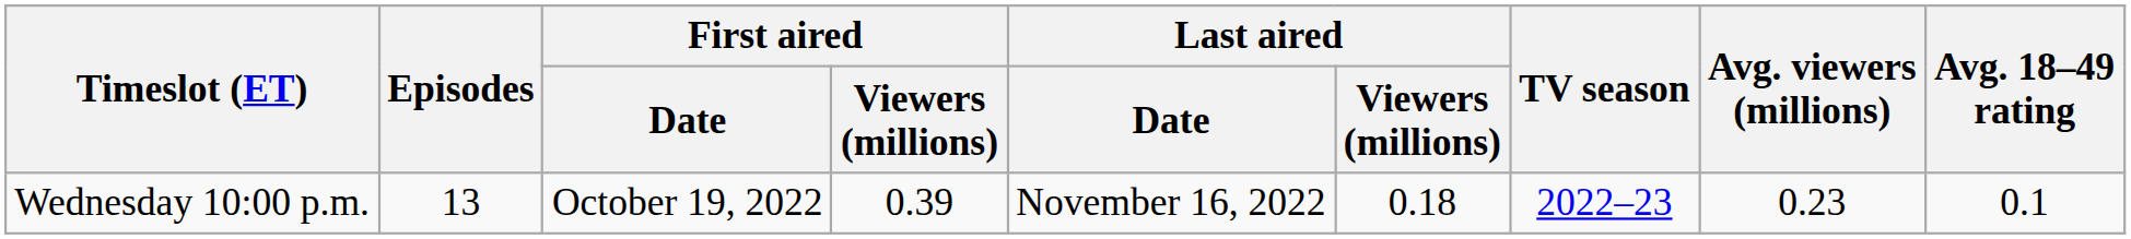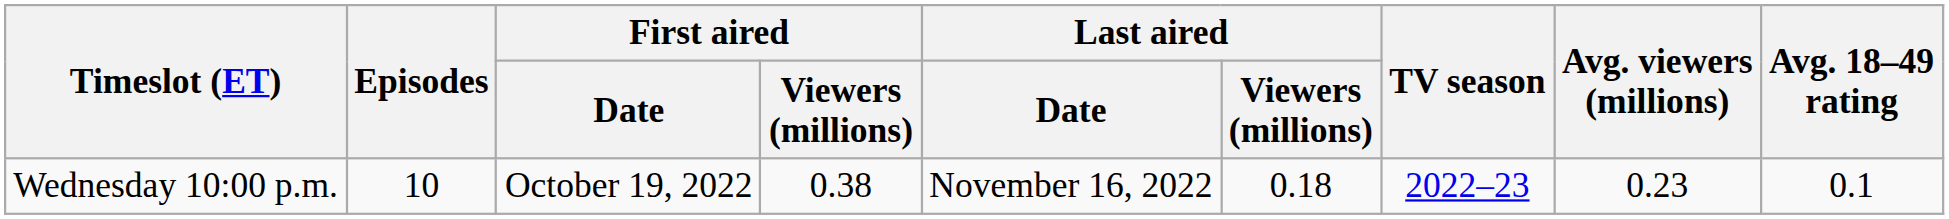Wednesday 10:00 p.m. | Episodes: 13 -> 10
Wednesday 10:00 p.m. | First aired / Viewers (millions): 0.39 -> 0.38
